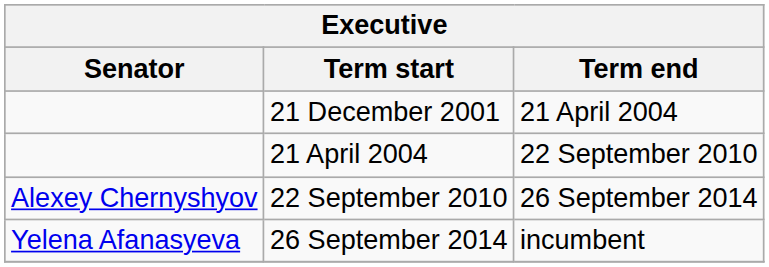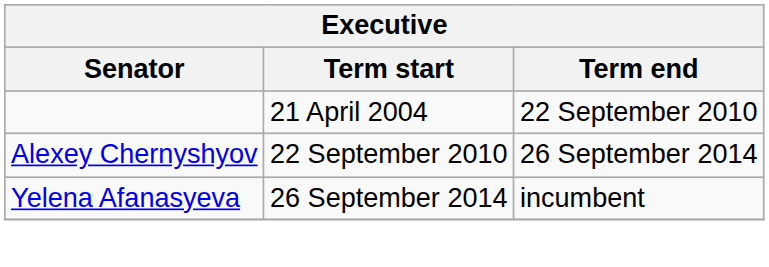- row: 21 December 2001 | 21 April 2004
